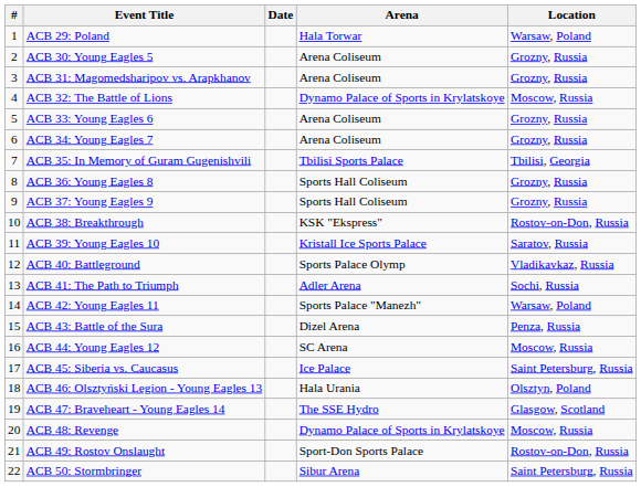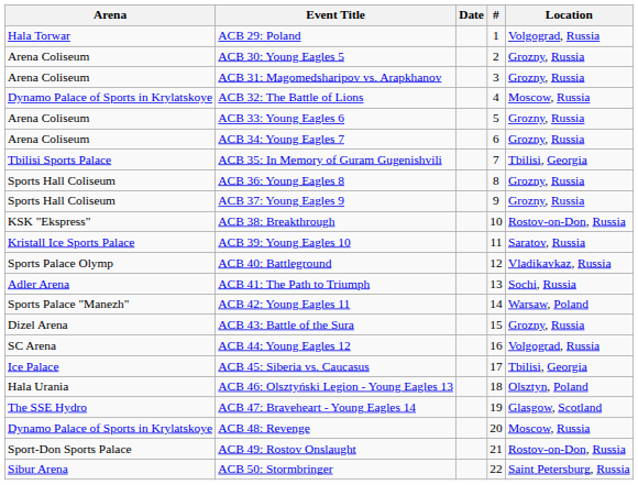columns swapped: # <-> Arena
ACB 29: Poland | Location: Warsaw, Poland -> Volgograd, Russia
ACB 43: Battle of the Sura | Location: Penza, Russia -> Grozny, Russia
ACB 44: Young Eagles 12 | Location: Moscow, Russia -> Volgograd, Russia
ACB 45: Siberia vs. Caucasus | Location: Saint Petersburg, Russia -> Tbilisi, Georgia
